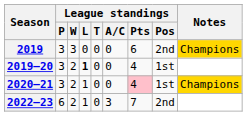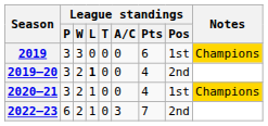2019 | League standings / Pos: 2nd -> 1st
2019–20 | League standings / Pos: 1st -> 2nd
2020–21 | League standings / Pts: pink background -> no background
